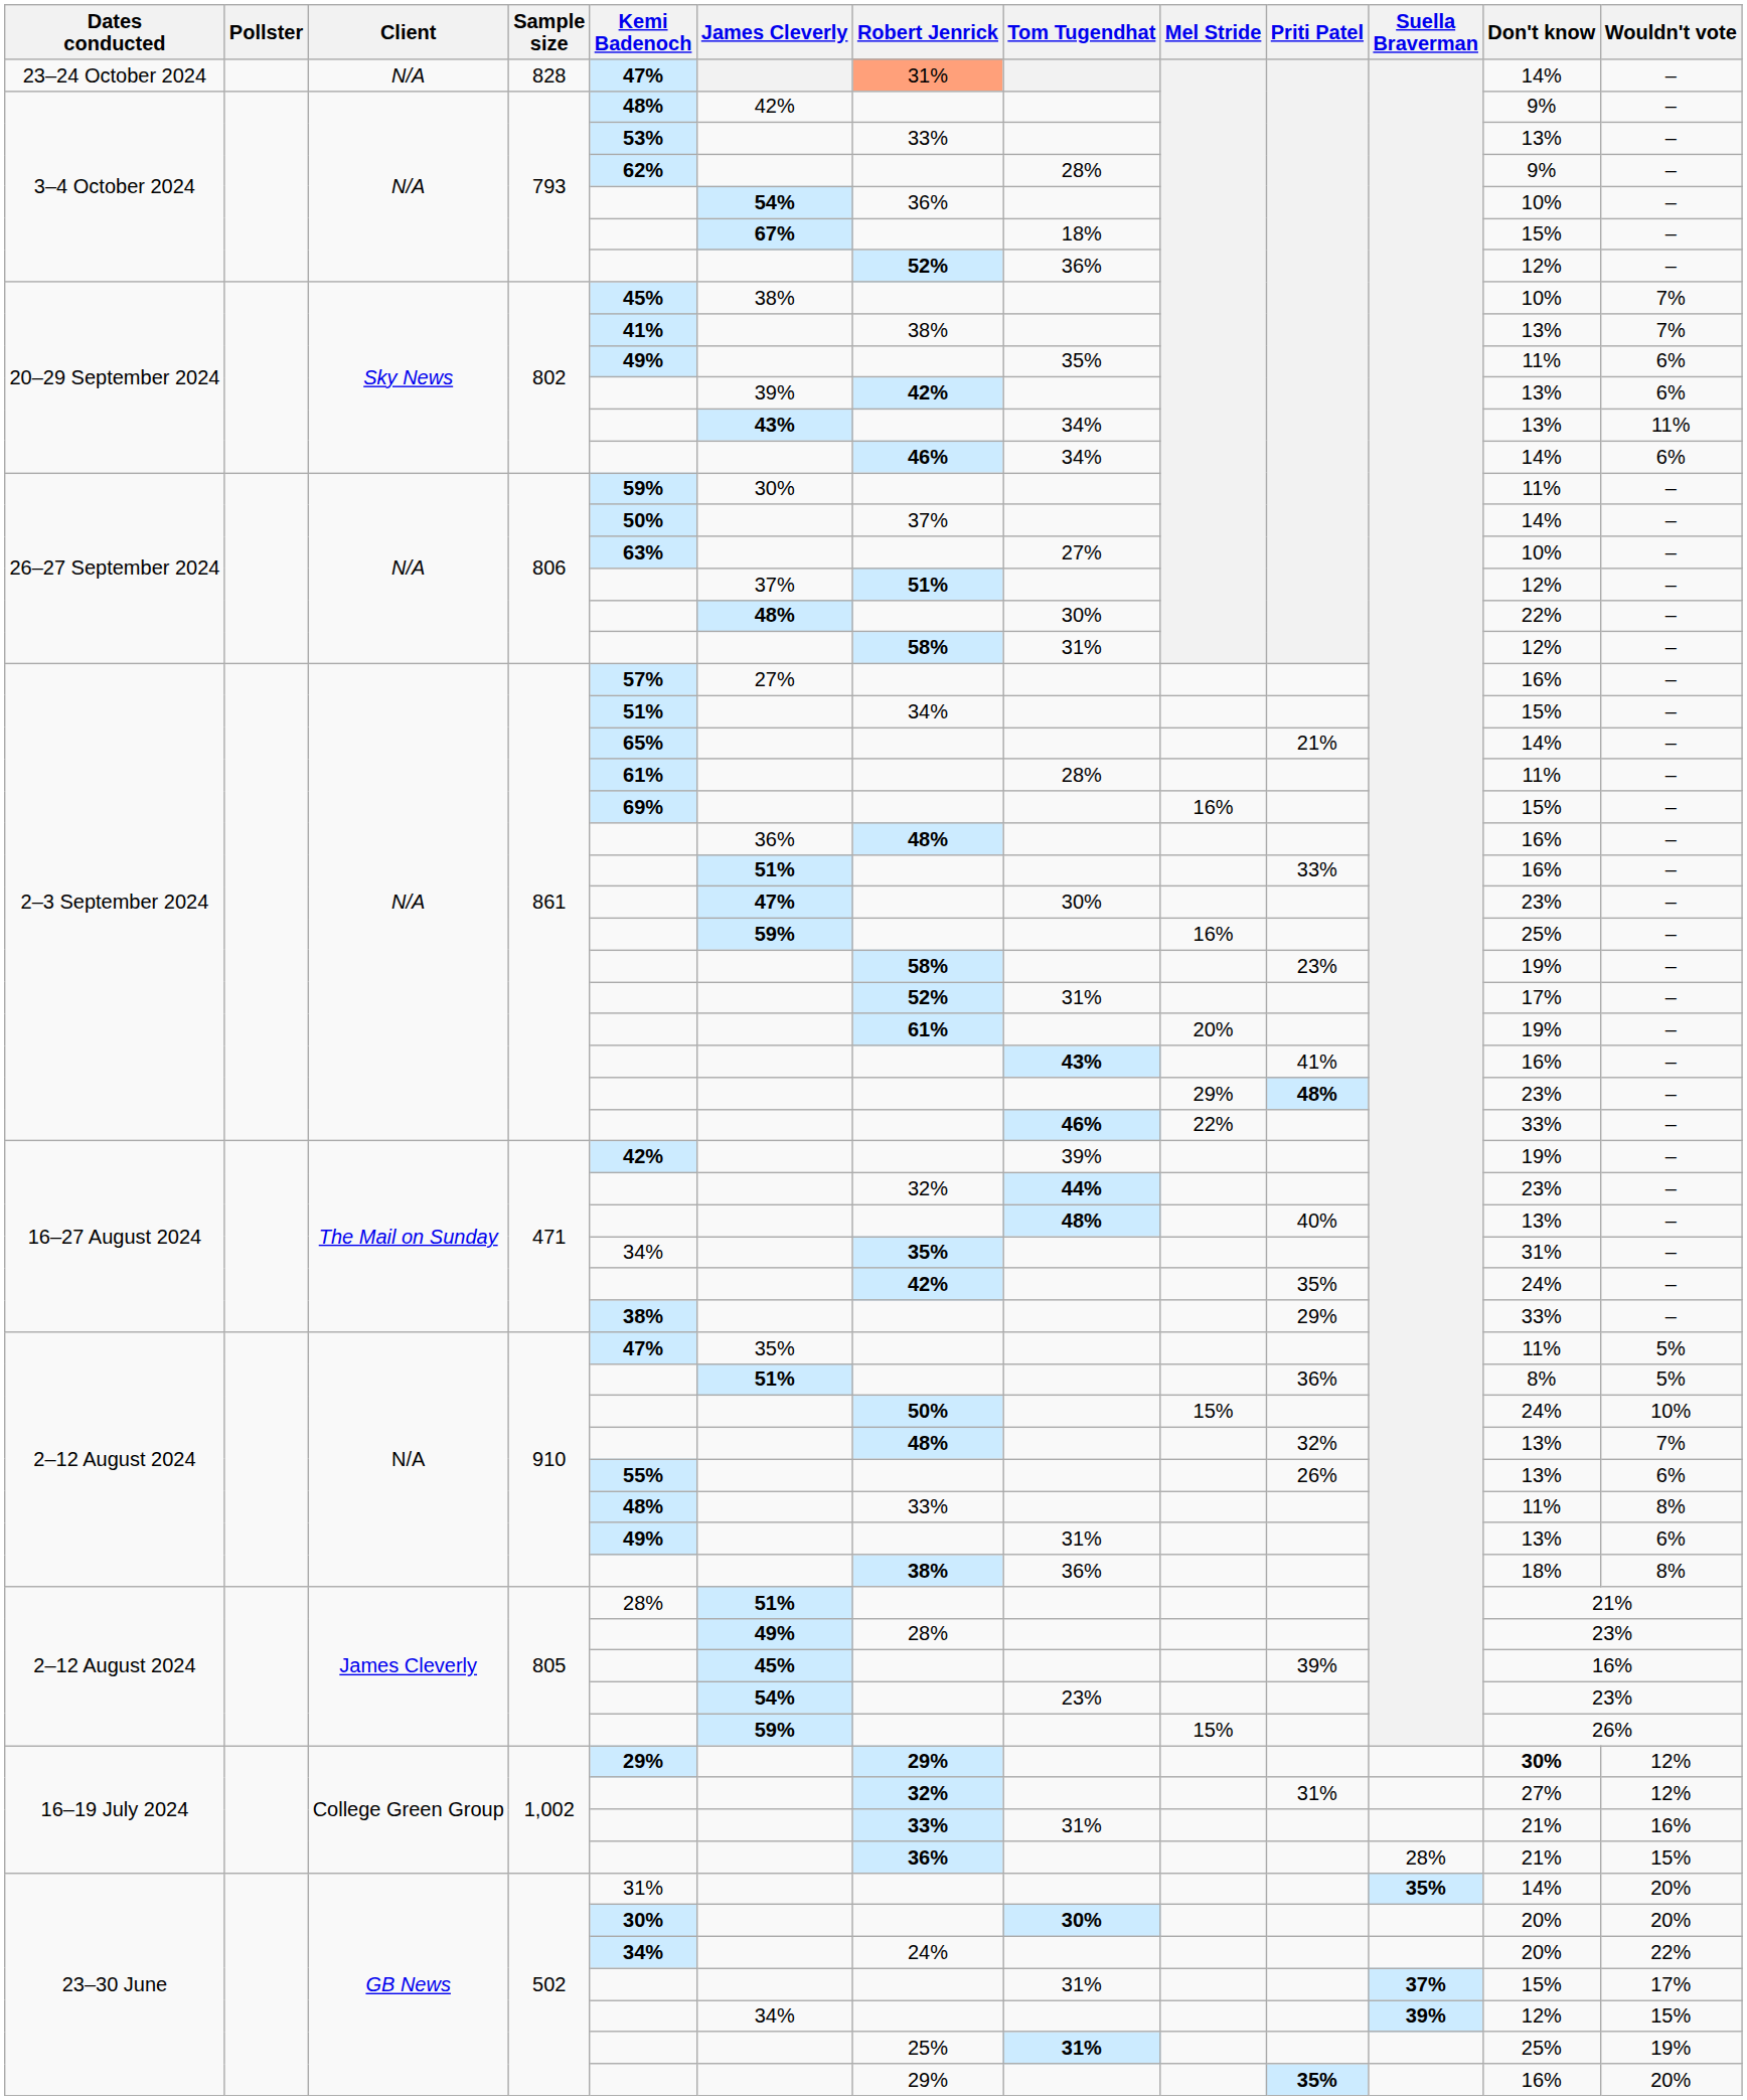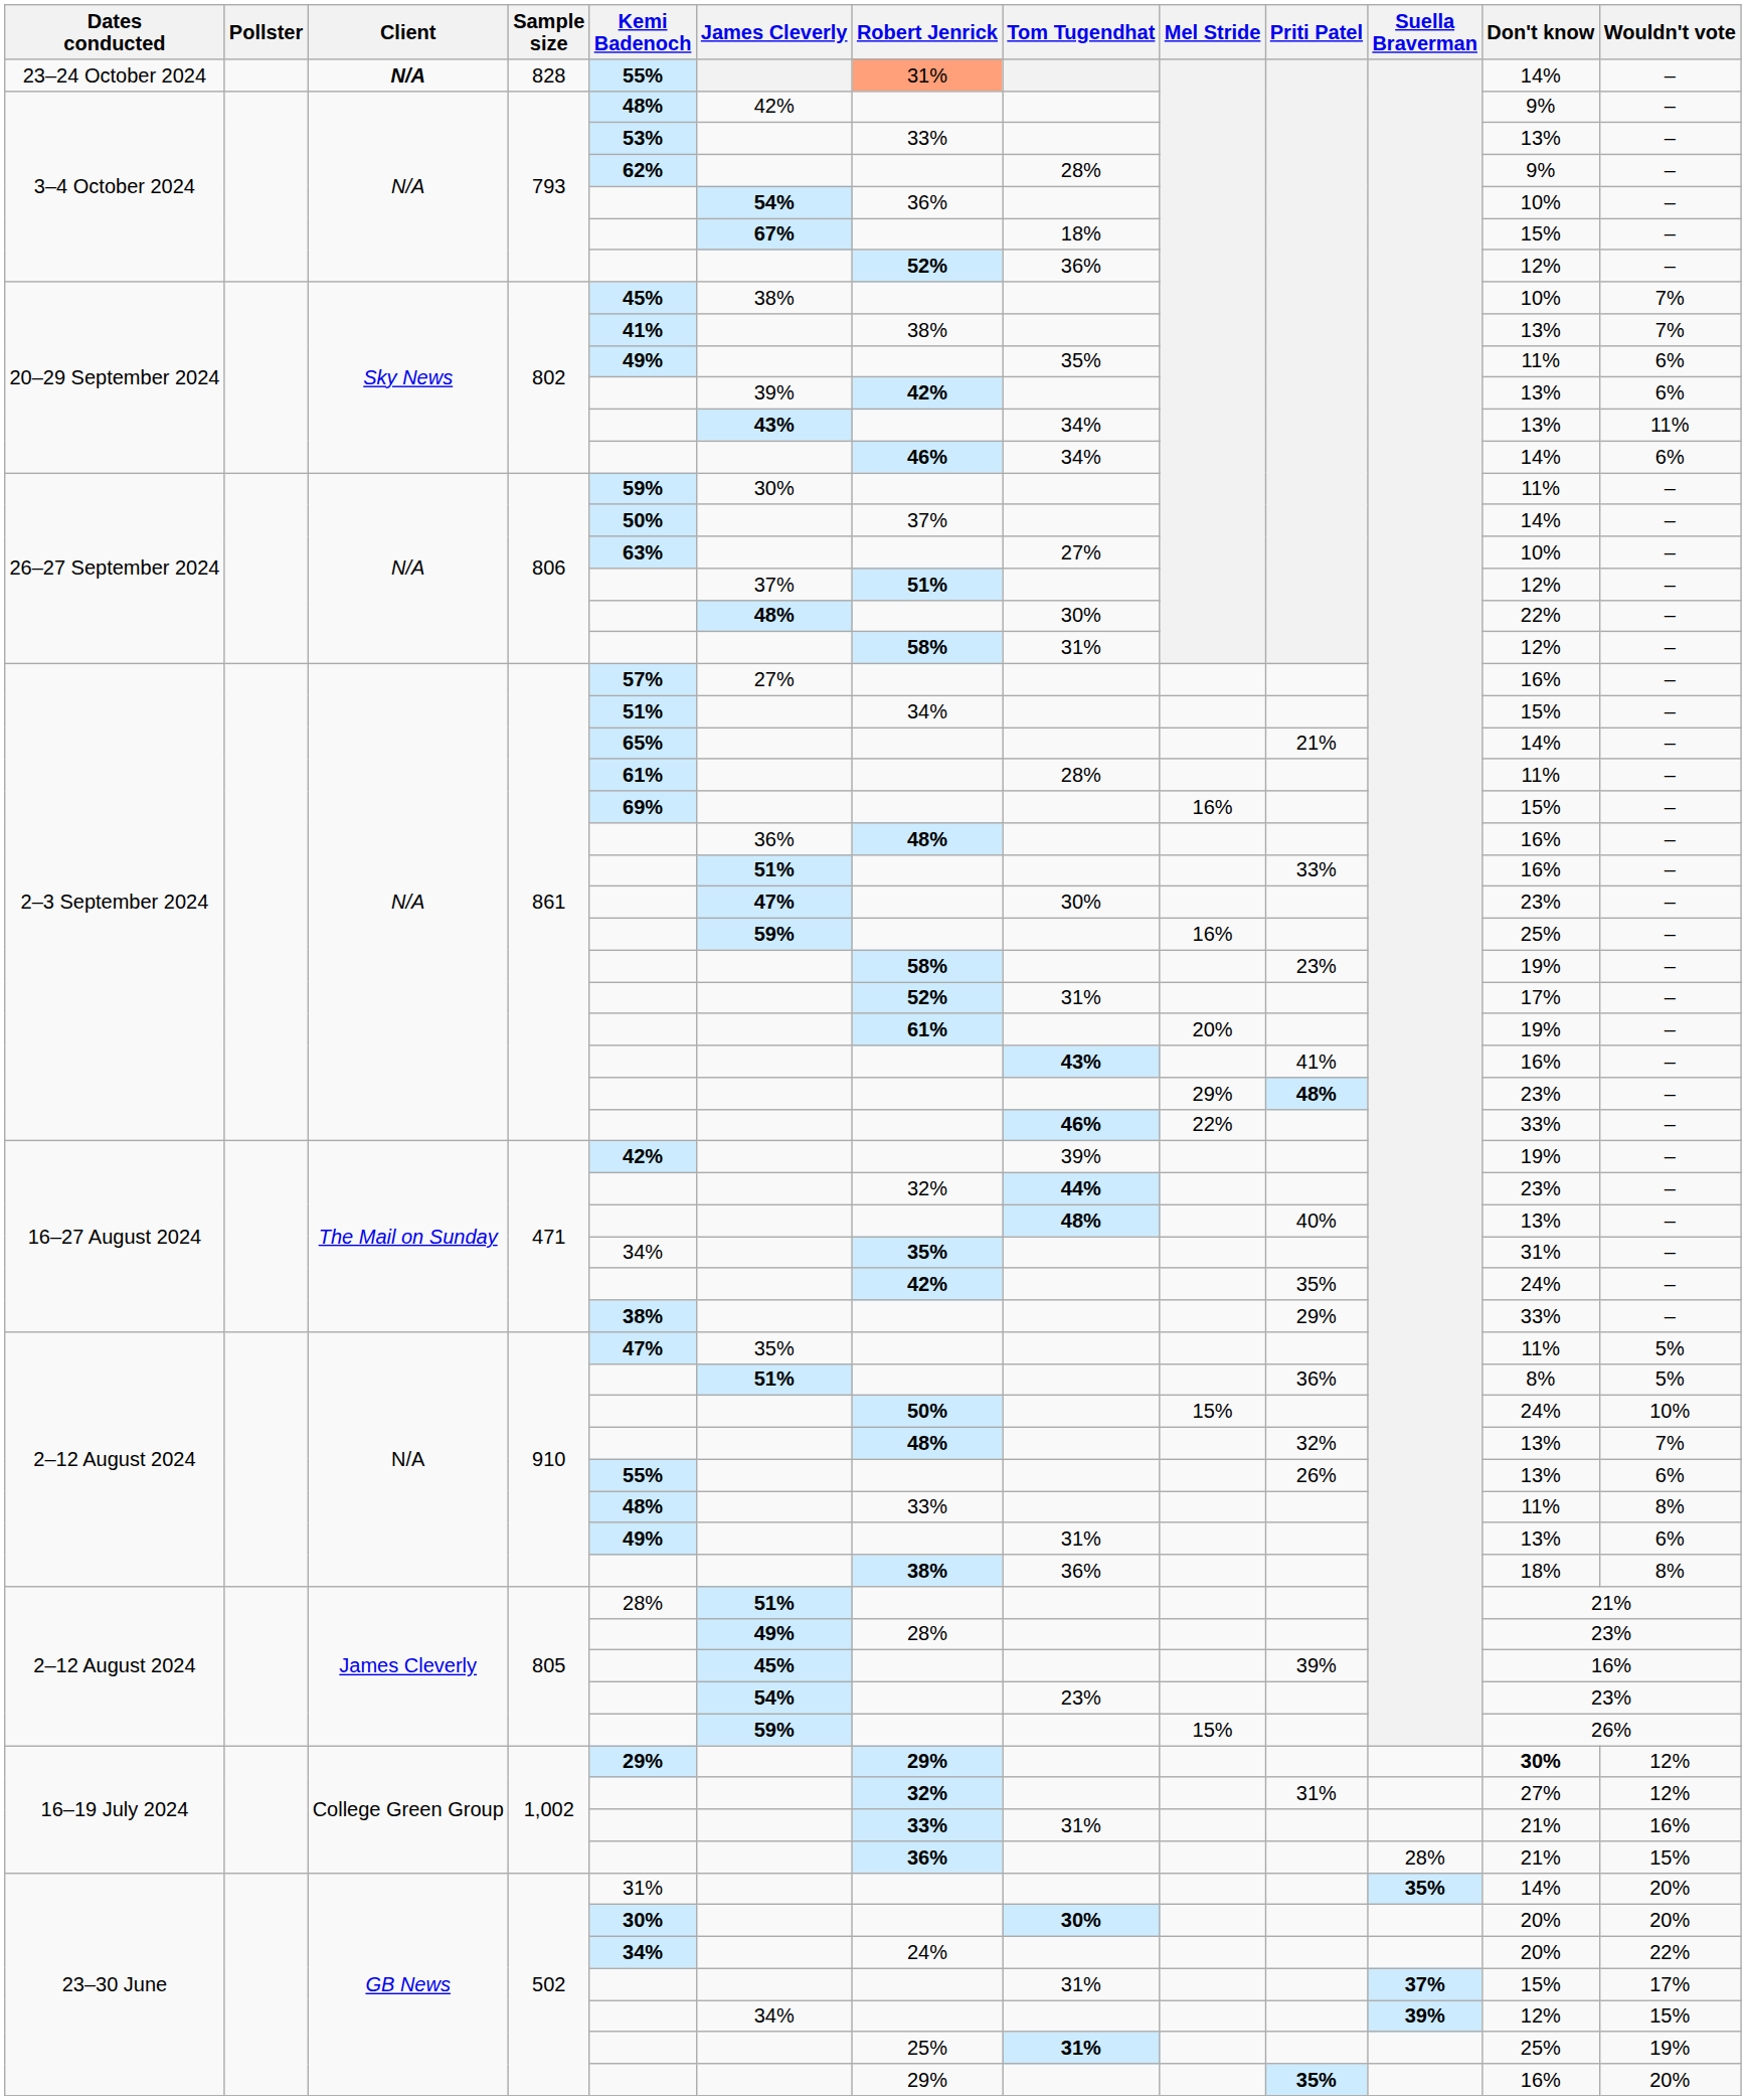828 | Client: normal -> bold
828 | Kemi Badenoch: 47% -> 55%
